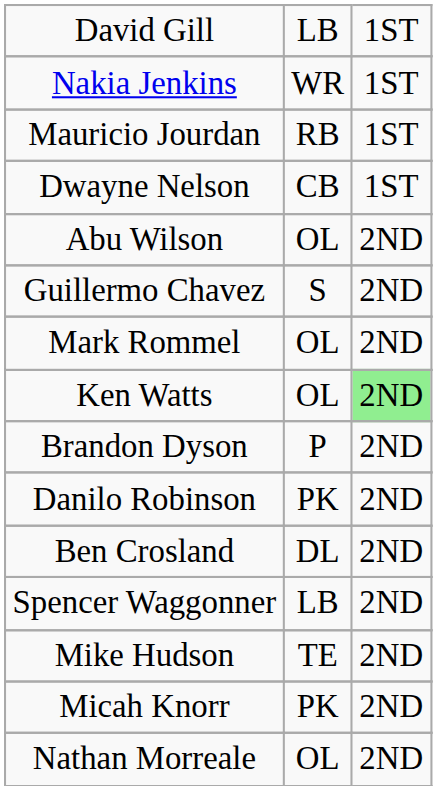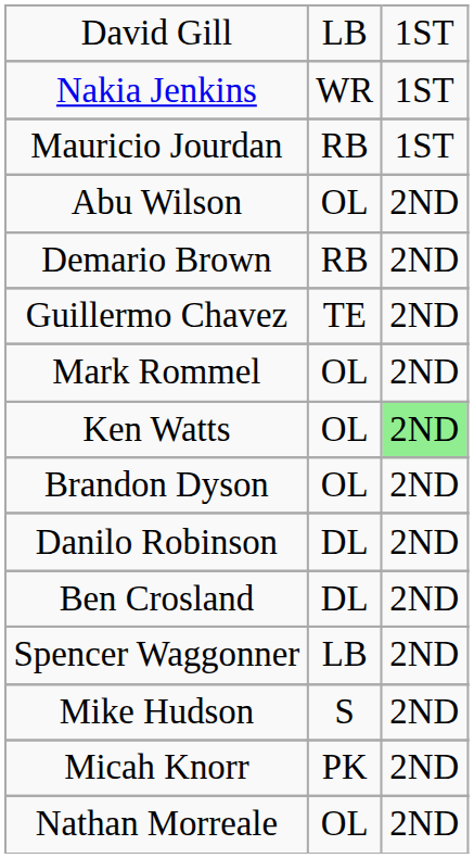- row: Dwayne Nelson | CB | 1ST
+ row: Demario Brown | RB | 2ND
Guillermo Chavez | column 2: S -> TE
Brandon Dyson | column 2: P -> OL
Danilo Robinson | column 2: PK -> DL
Mike Hudson | column 2: TE -> S
